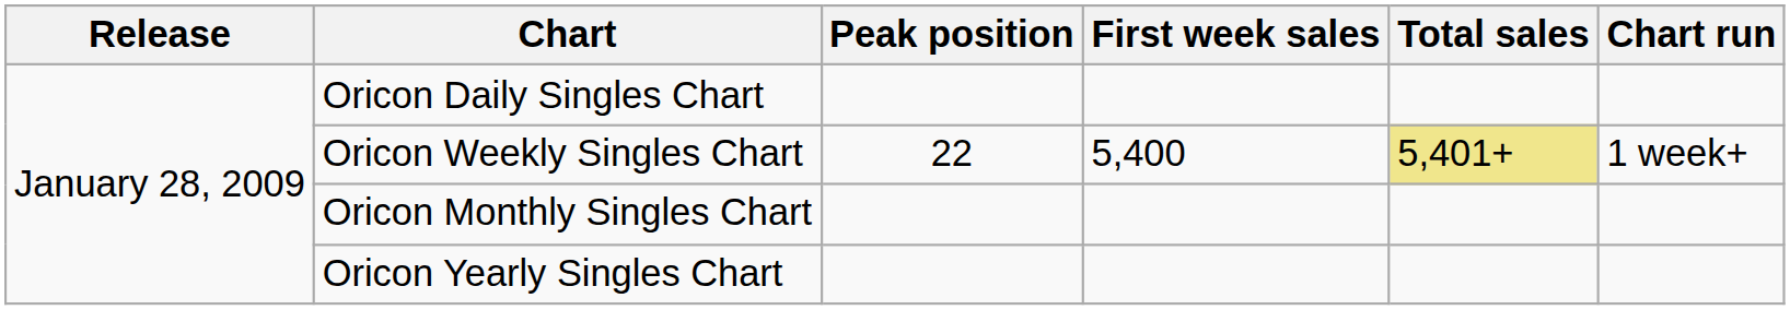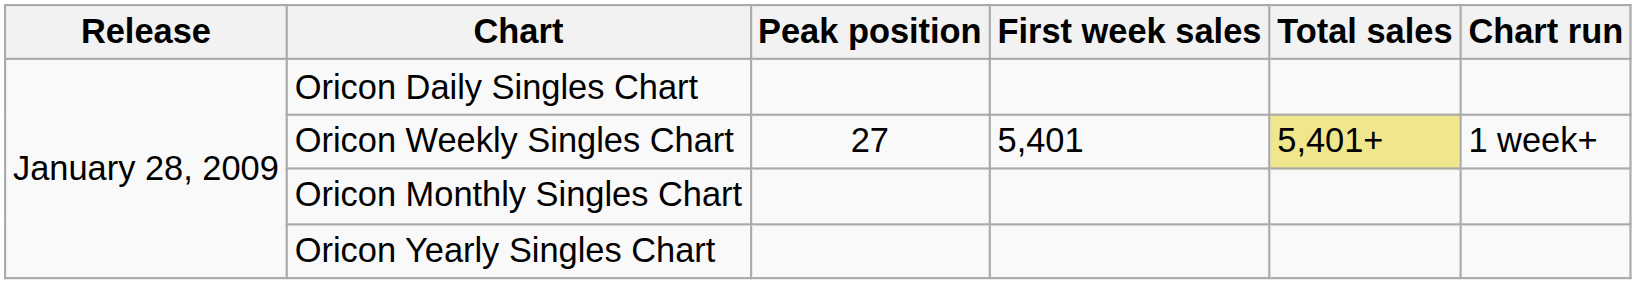Oricon Weekly Singles Chart | Peak position: 22 -> 27
Oricon Weekly Singles Chart | First week sales: 5,400 -> 5,401
